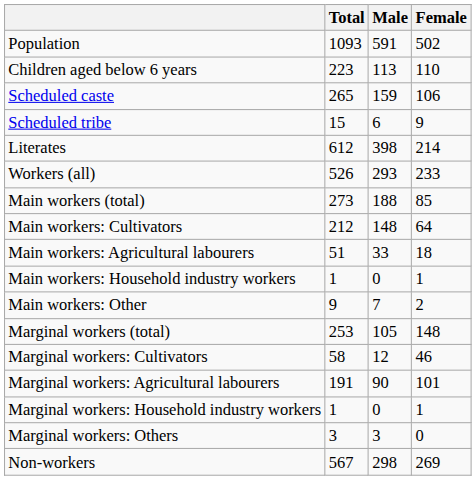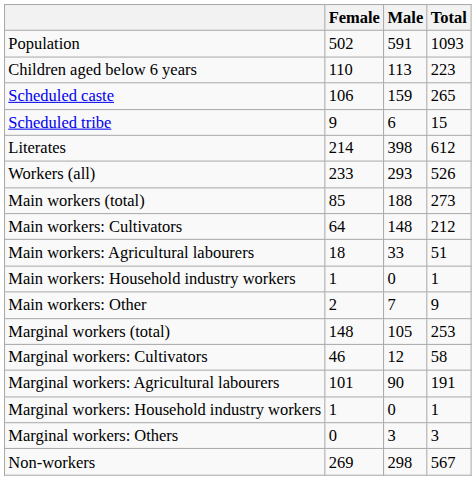columns swapped: Total <-> Female
